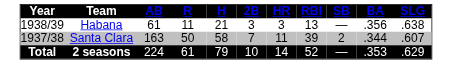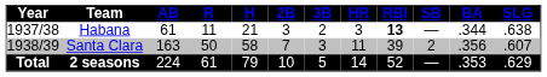+ column: 3B | 2 | 3 | 5
Habana | Year: 1938/39 -> 1937/38
Habana | RBI: normal -> bold
Habana | BA: .356 -> .344
Santa Clara | Year: 1937/38 -> 1938/39
Santa Clara | BA: .344 -> .356
